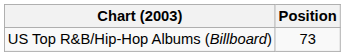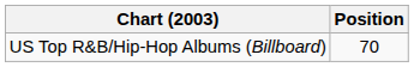US Top R&B/Hip-Hop Albums (Billboard) | Position: 73 -> 70
